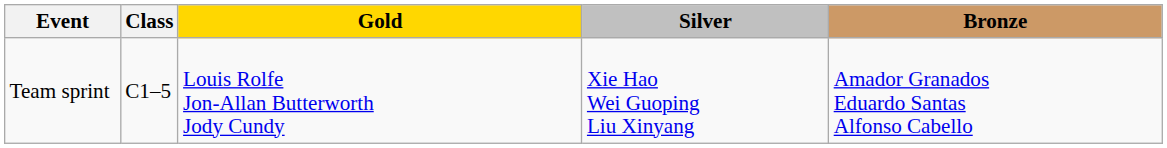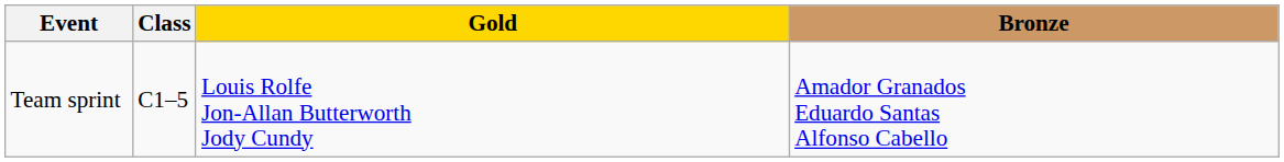- column: Silver | Xie Hao Wei Guoping Liu Xinyang
